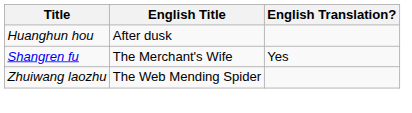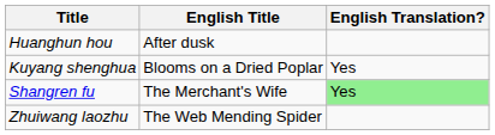+ row: Kuyang shenghua | Blooms on a Dried Poplar | Yes
Shangren fu | English Translation?: no background -> lightgreen background
